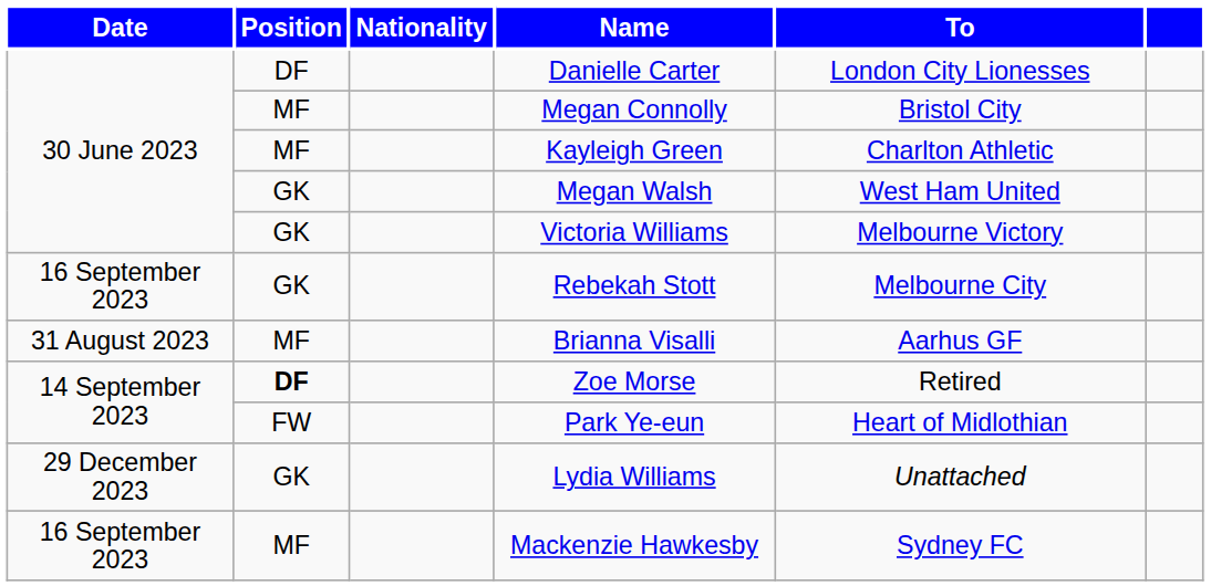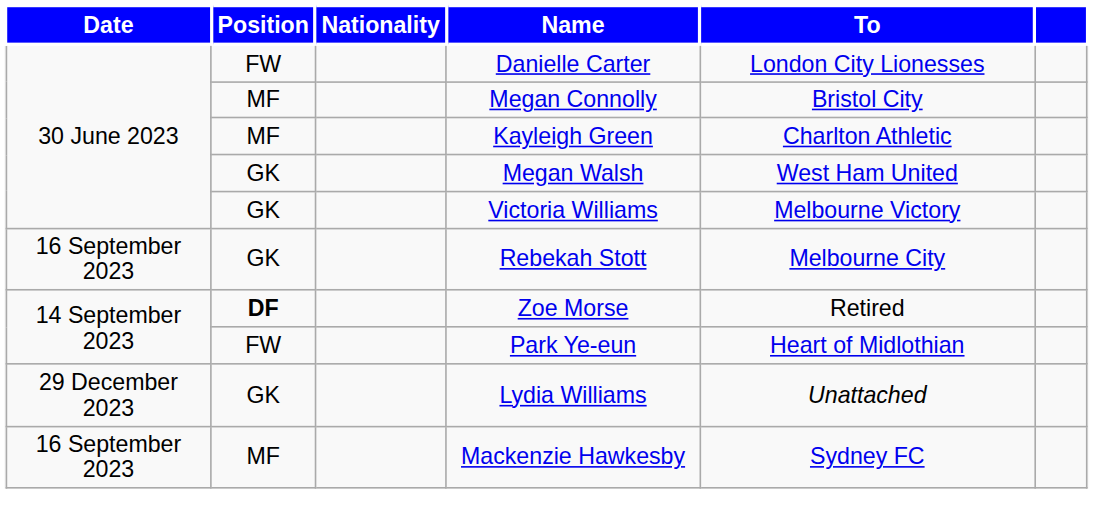Danielle Carter | Position: DF -> FW
- row: 31 August 2023 | MF | Brianna Visalli | Aarhus GF
